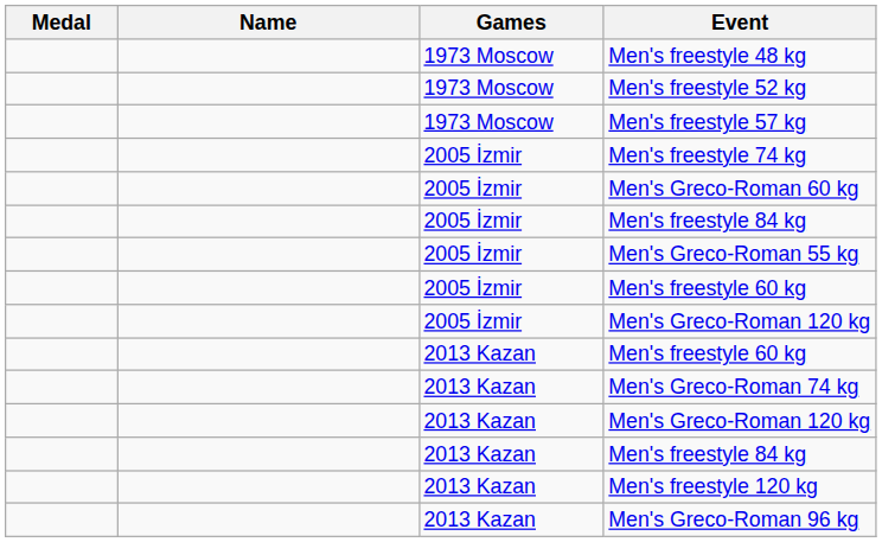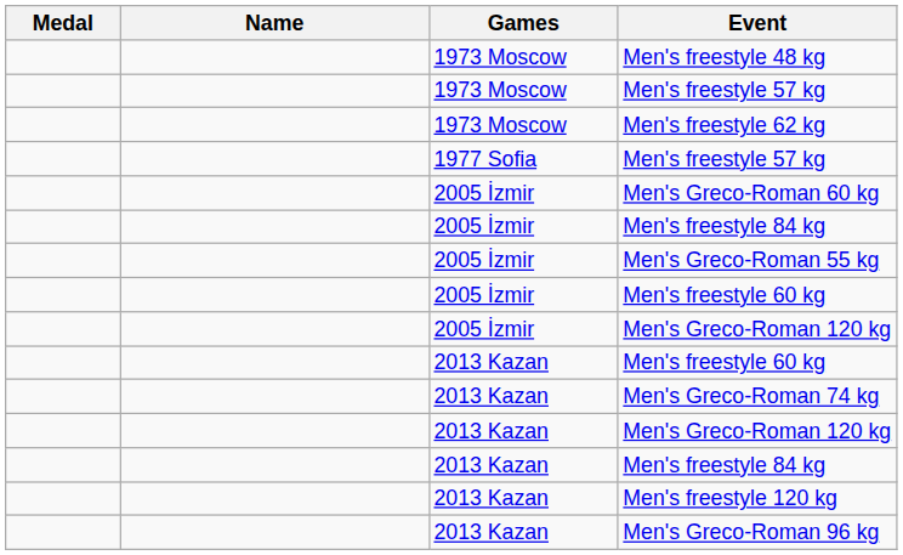- row: 1973 Moscow | Men's freestyle 52 kg
+ row: 1973 Moscow | Men's freestyle 62 kg
+ row: 1977 Sofia | Men's freestyle 57 kg
- row: 2005 İzmir | Men's freestyle 74 kg
